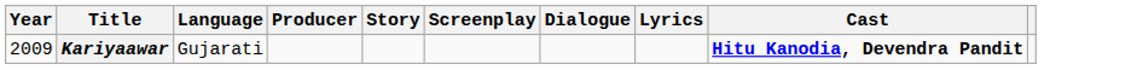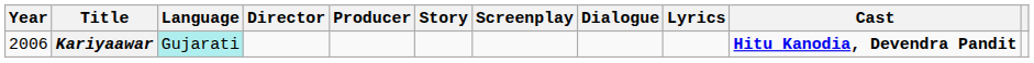+ column: Director
Kariyaawar | Year: 2009 -> 2006
Kariyaawar | Language: no background -> paleturquoise background
